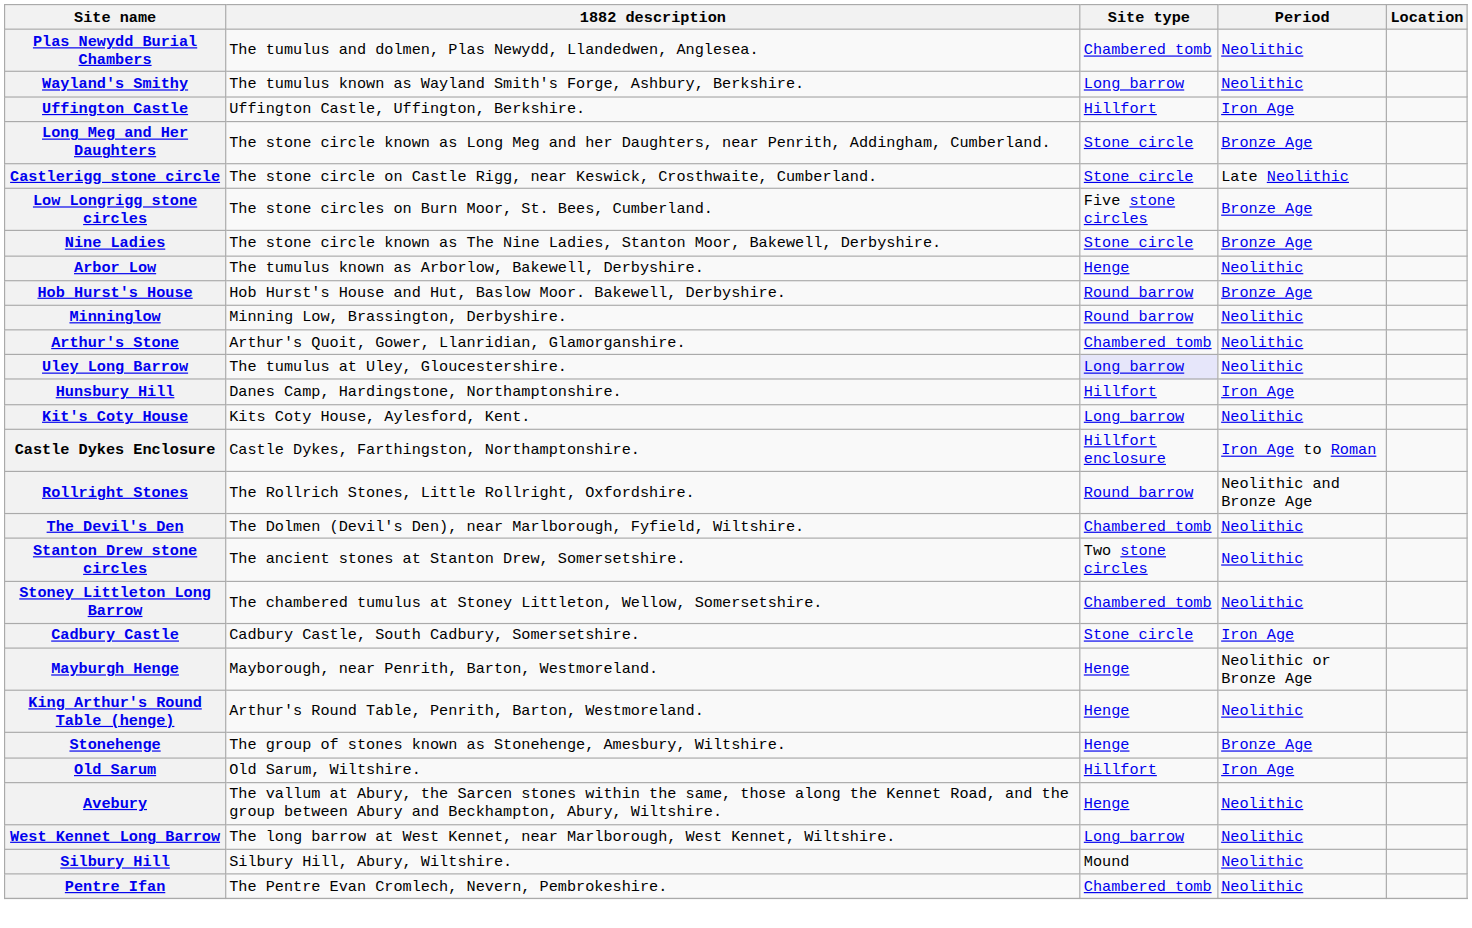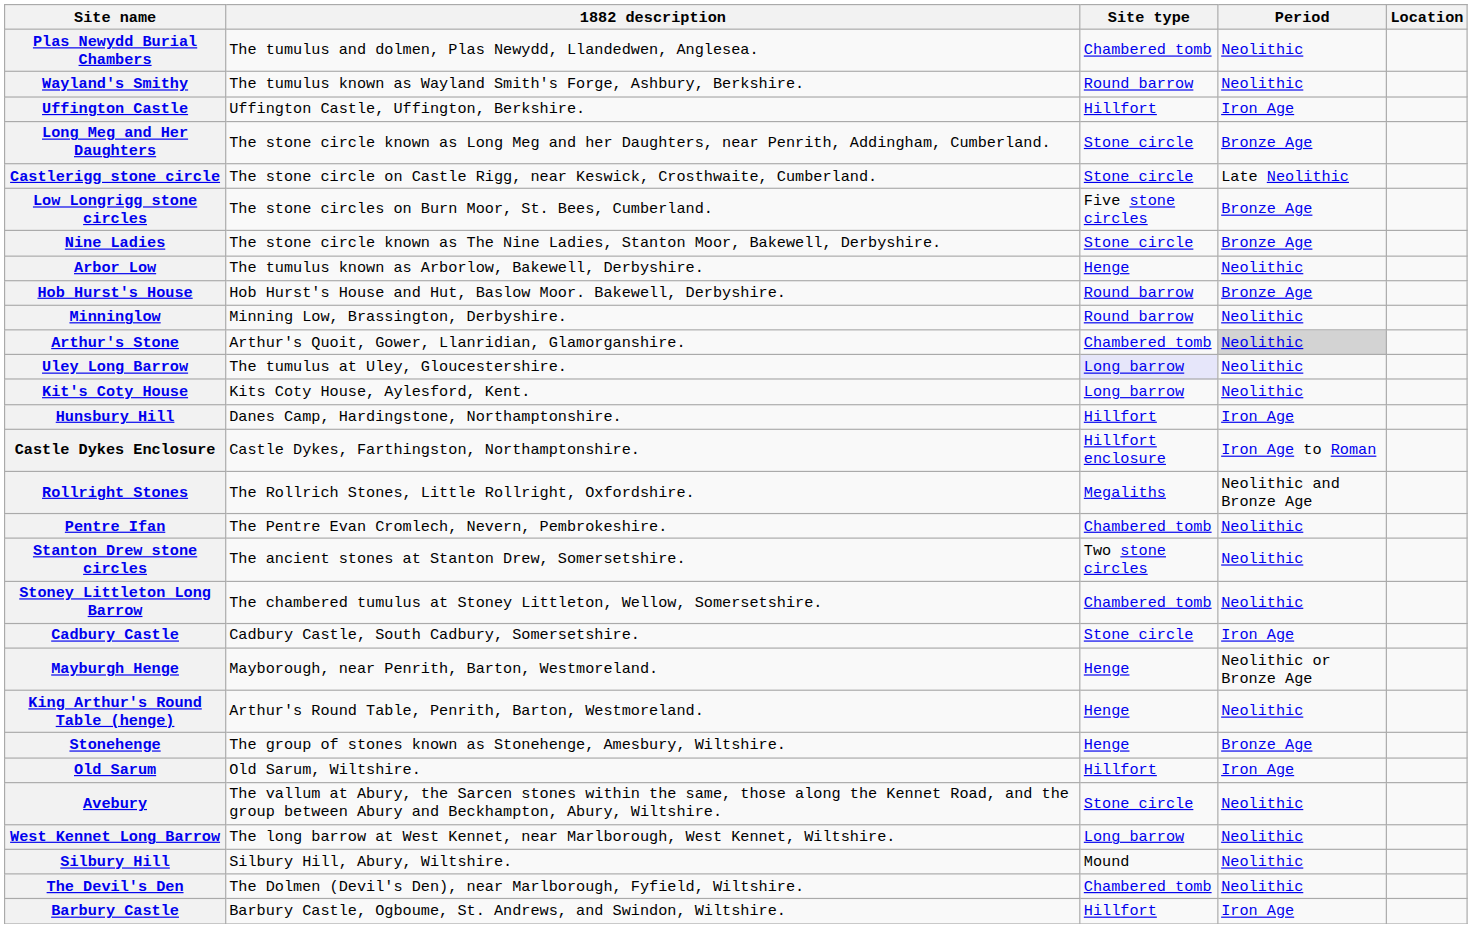Wayland's Smithy | Site type: Long barrow -> Round barrow
Arthur's Stone | Period: no background -> lightgrey background
rows swapped: Kit's Coty House <-> Hunsbury Hill
Rollright Stones | Site type: Round barrow -> Megaliths
rows swapped: Pentre Ifan <-> The Devil's Den
Avebury | Site type: Henge -> Stone circle
+ row: Barbury Castle | Barbury Castle, Ogboume, St. Andrews, and Swindon, Wiltshire. | Hillfort | Iron Age
